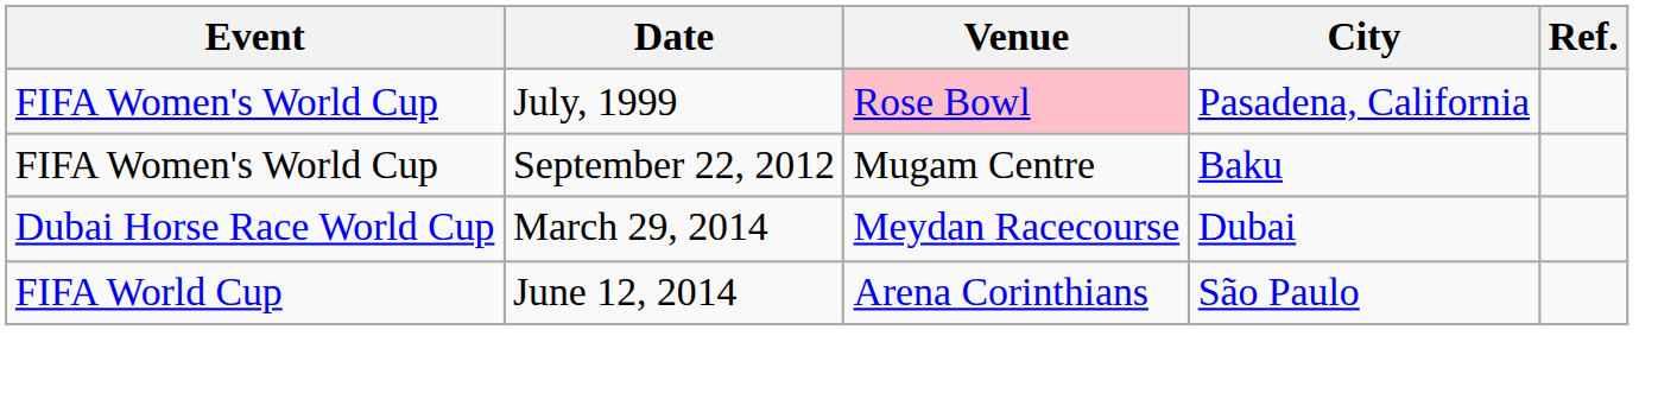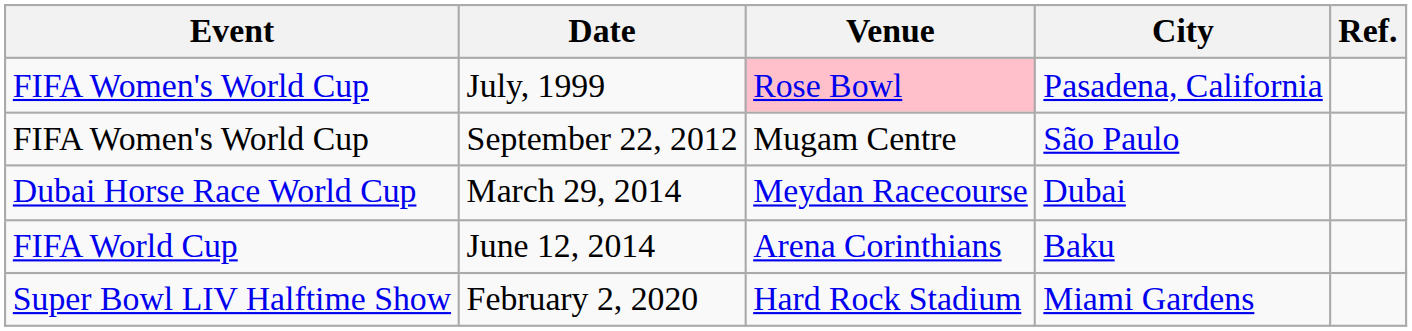September 22, 2012 | City: Baku -> São Paulo
June 12, 2014 | City: São Paulo -> Baku
+ row: Super Bowl LIV Halftime Show | February 2, 2020 | Hard Rock Stadium | Miami Gardens
